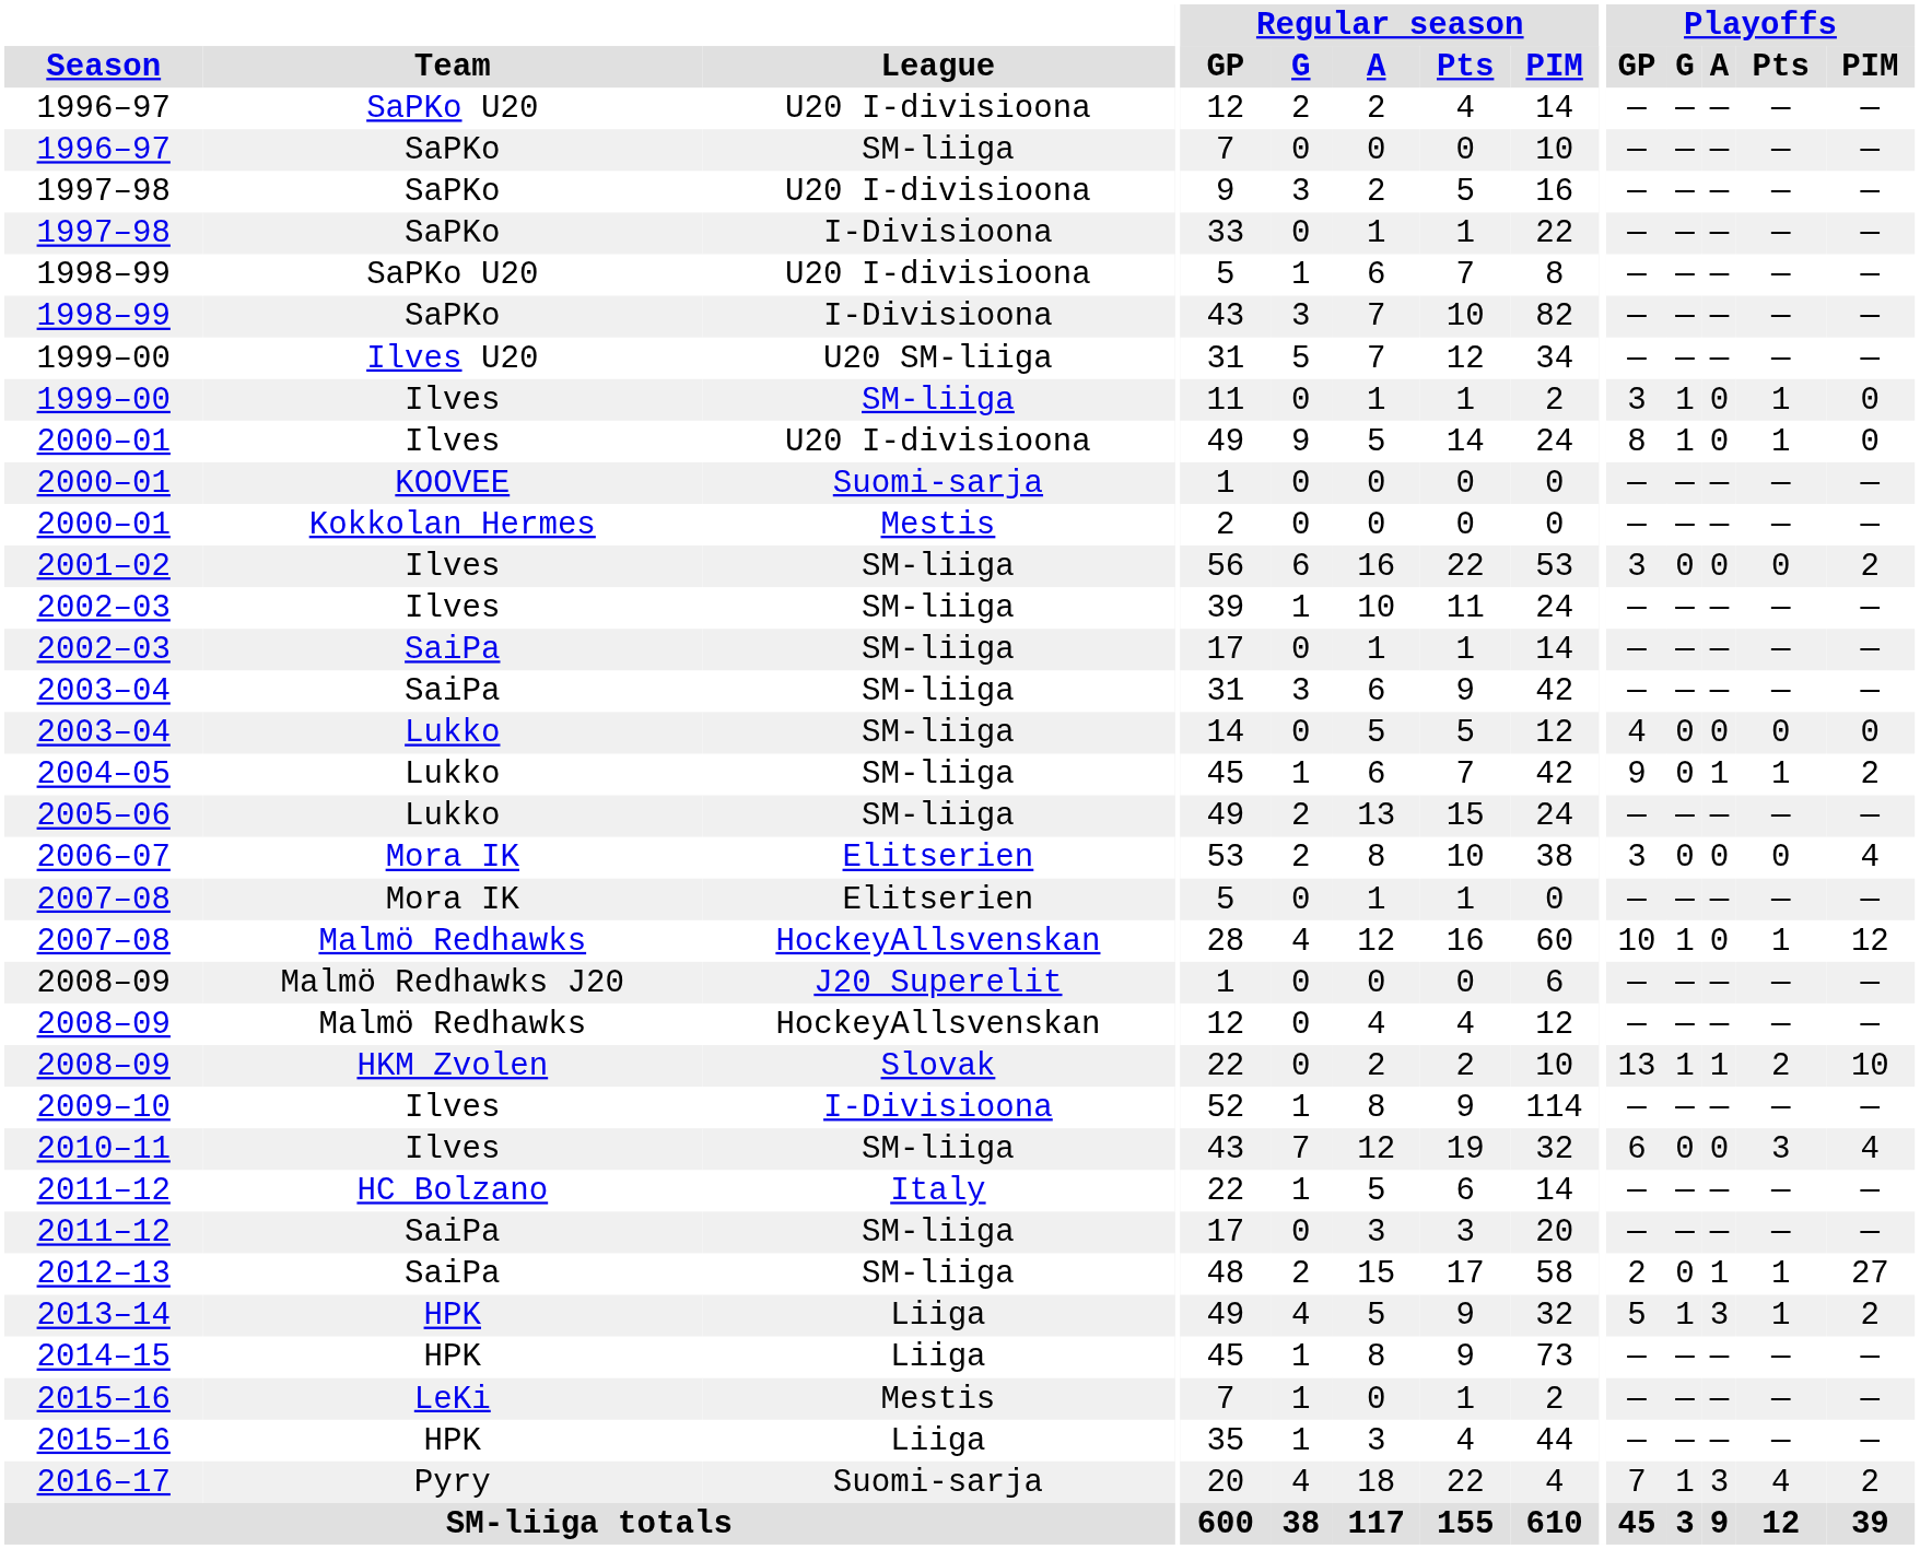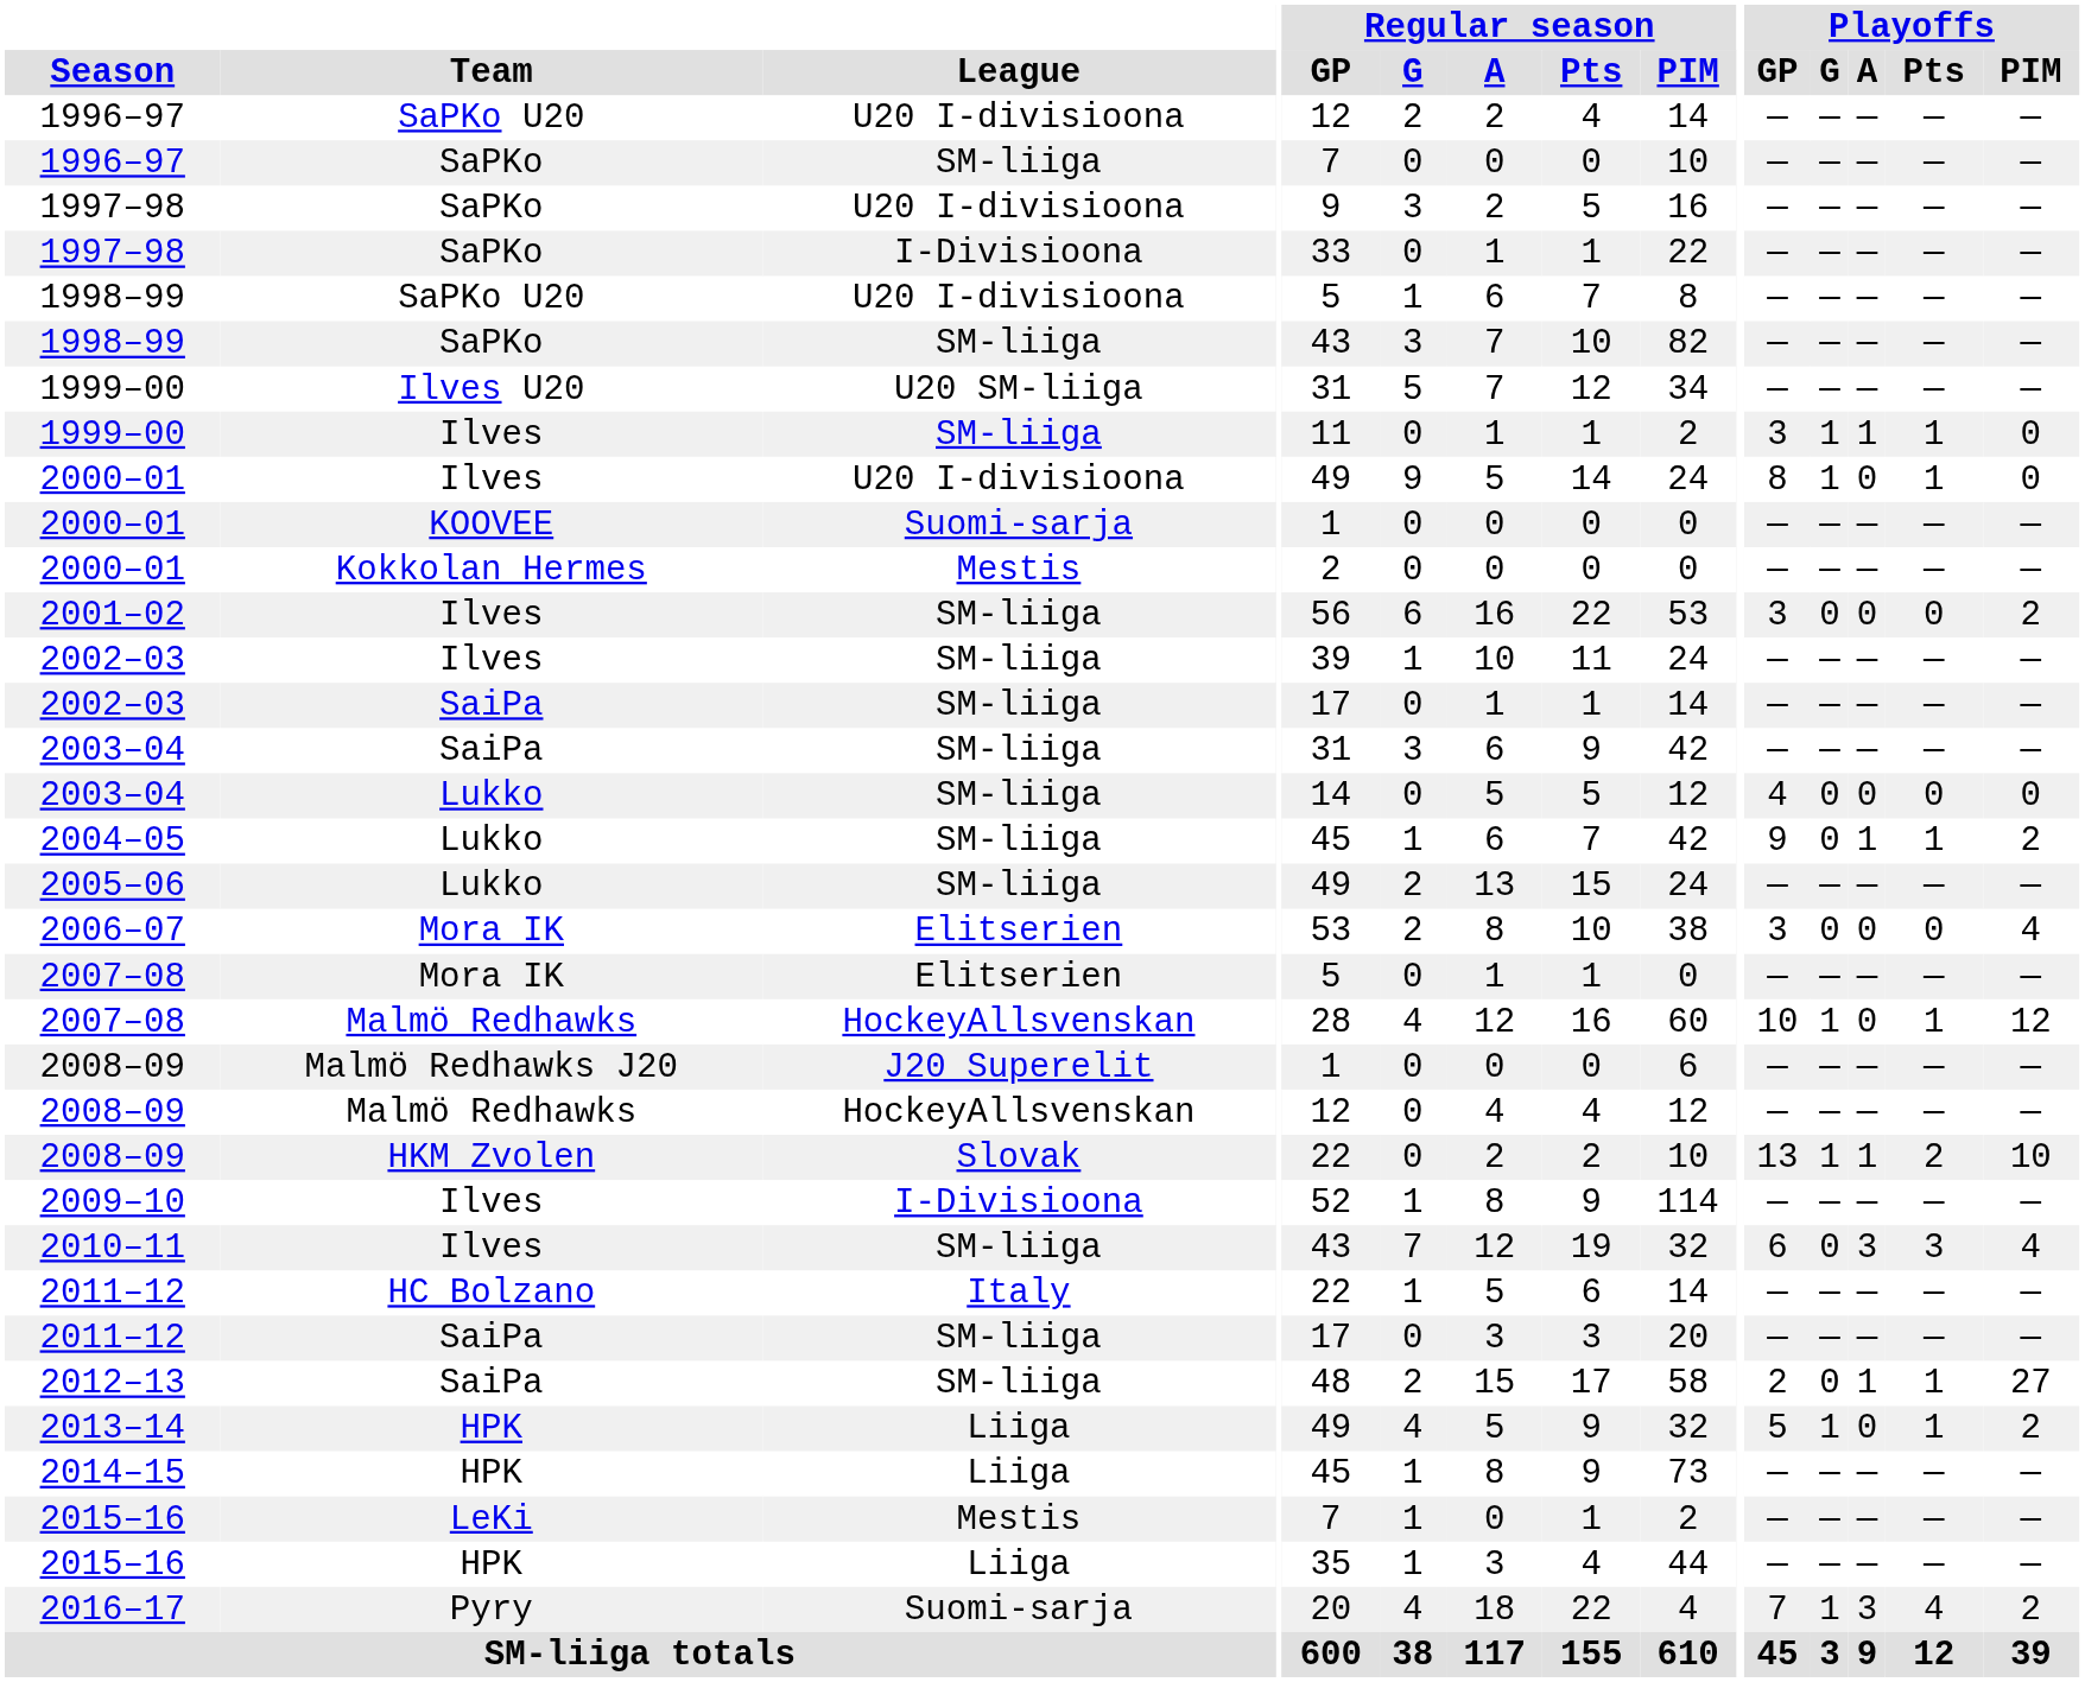1998–99 / SaPKo | League: I-Divisioona -> SM-liiga
1999–00 / Ilves | Playoffs / A: 0 -> 1
2010–11 | Playoffs / A: 0 -> 3
2013–14 | Playoffs / A: 3 -> 0
